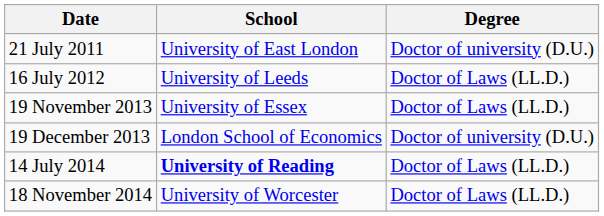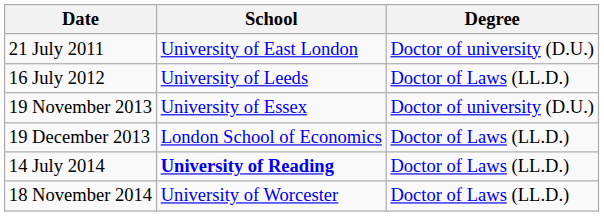19 November 2013 | Degree: Doctor of Laws (LL.D.) -> Doctor of university (D.U.)
19 December 2013 | Degree: Doctor of university (D.U.) -> Doctor of Laws (LL.D.)
